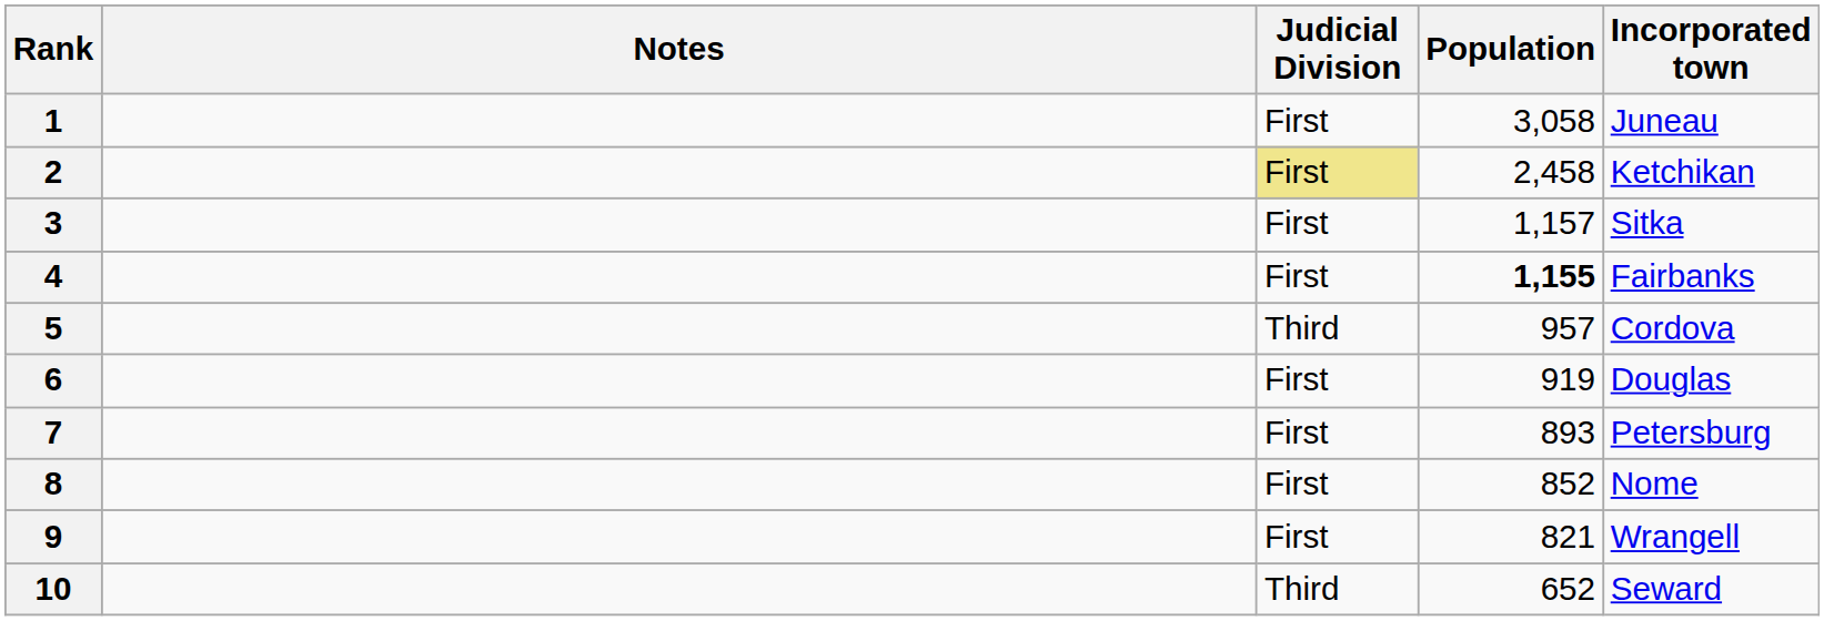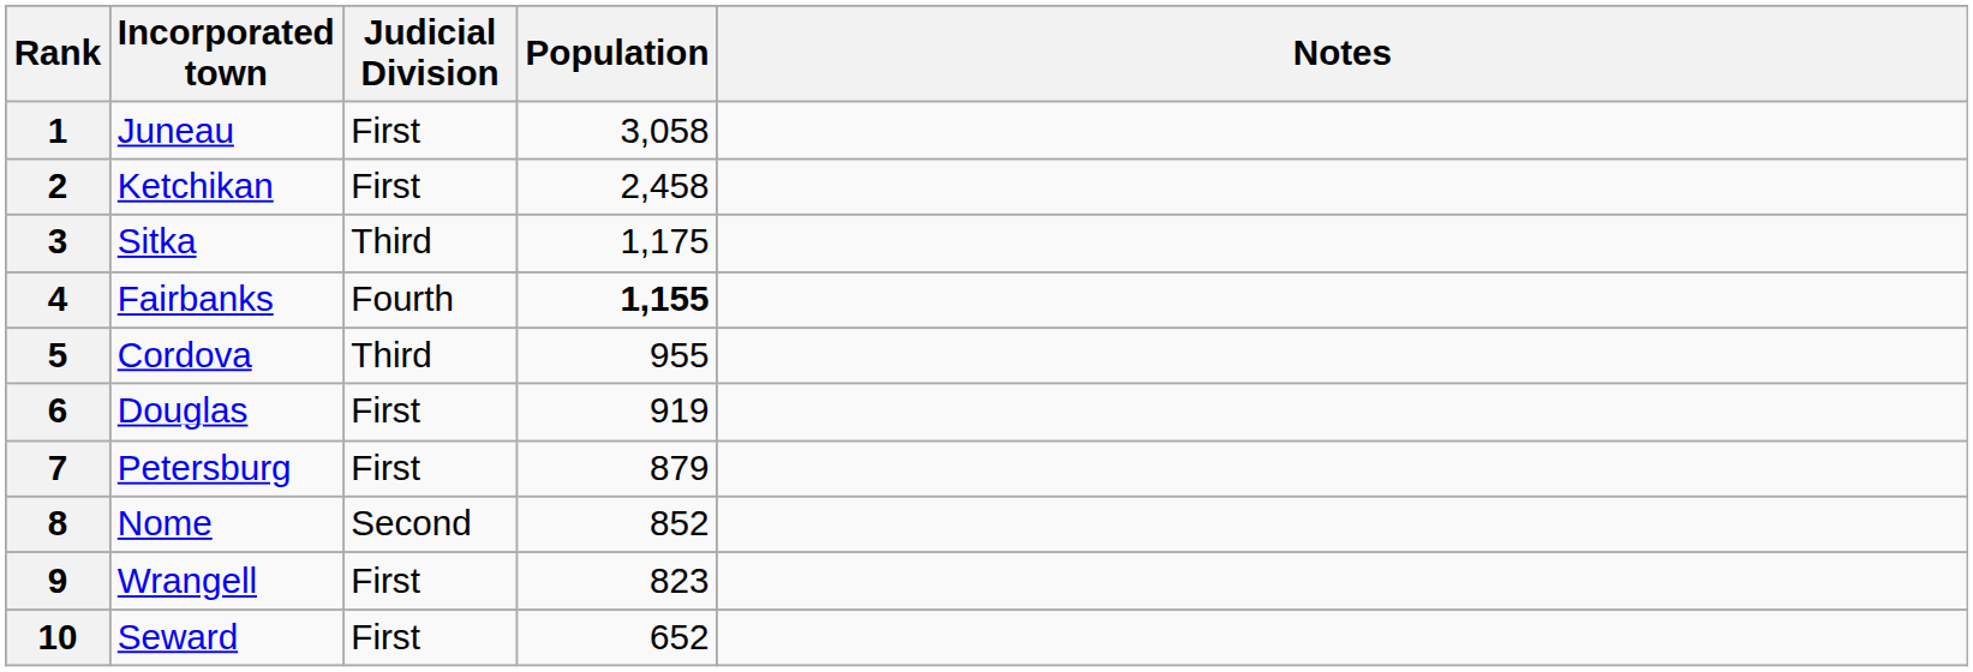columns swapped: Incorporated town <-> Notes
2 | Judicial Division: khaki background -> no background
3 | Judicial Division: First -> Third
3 | Population: 1,157 -> 1,175
4 | Judicial Division: First -> Fourth
5 | Population: 957 -> 955
7 | Population: 893 -> 879
8 | Judicial Division: First -> Second
9 | Population: 821 -> 823
10 | Judicial Division: Third -> First
